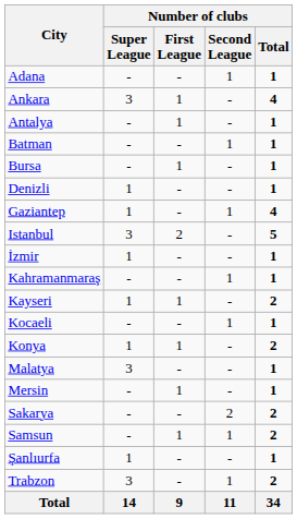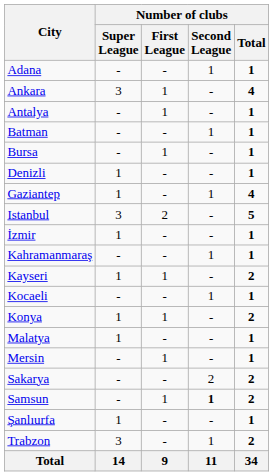Malatya | Number of clubs / Super League: 3 -> 1
Samsun | Number of clubs / Second League: normal -> bold
